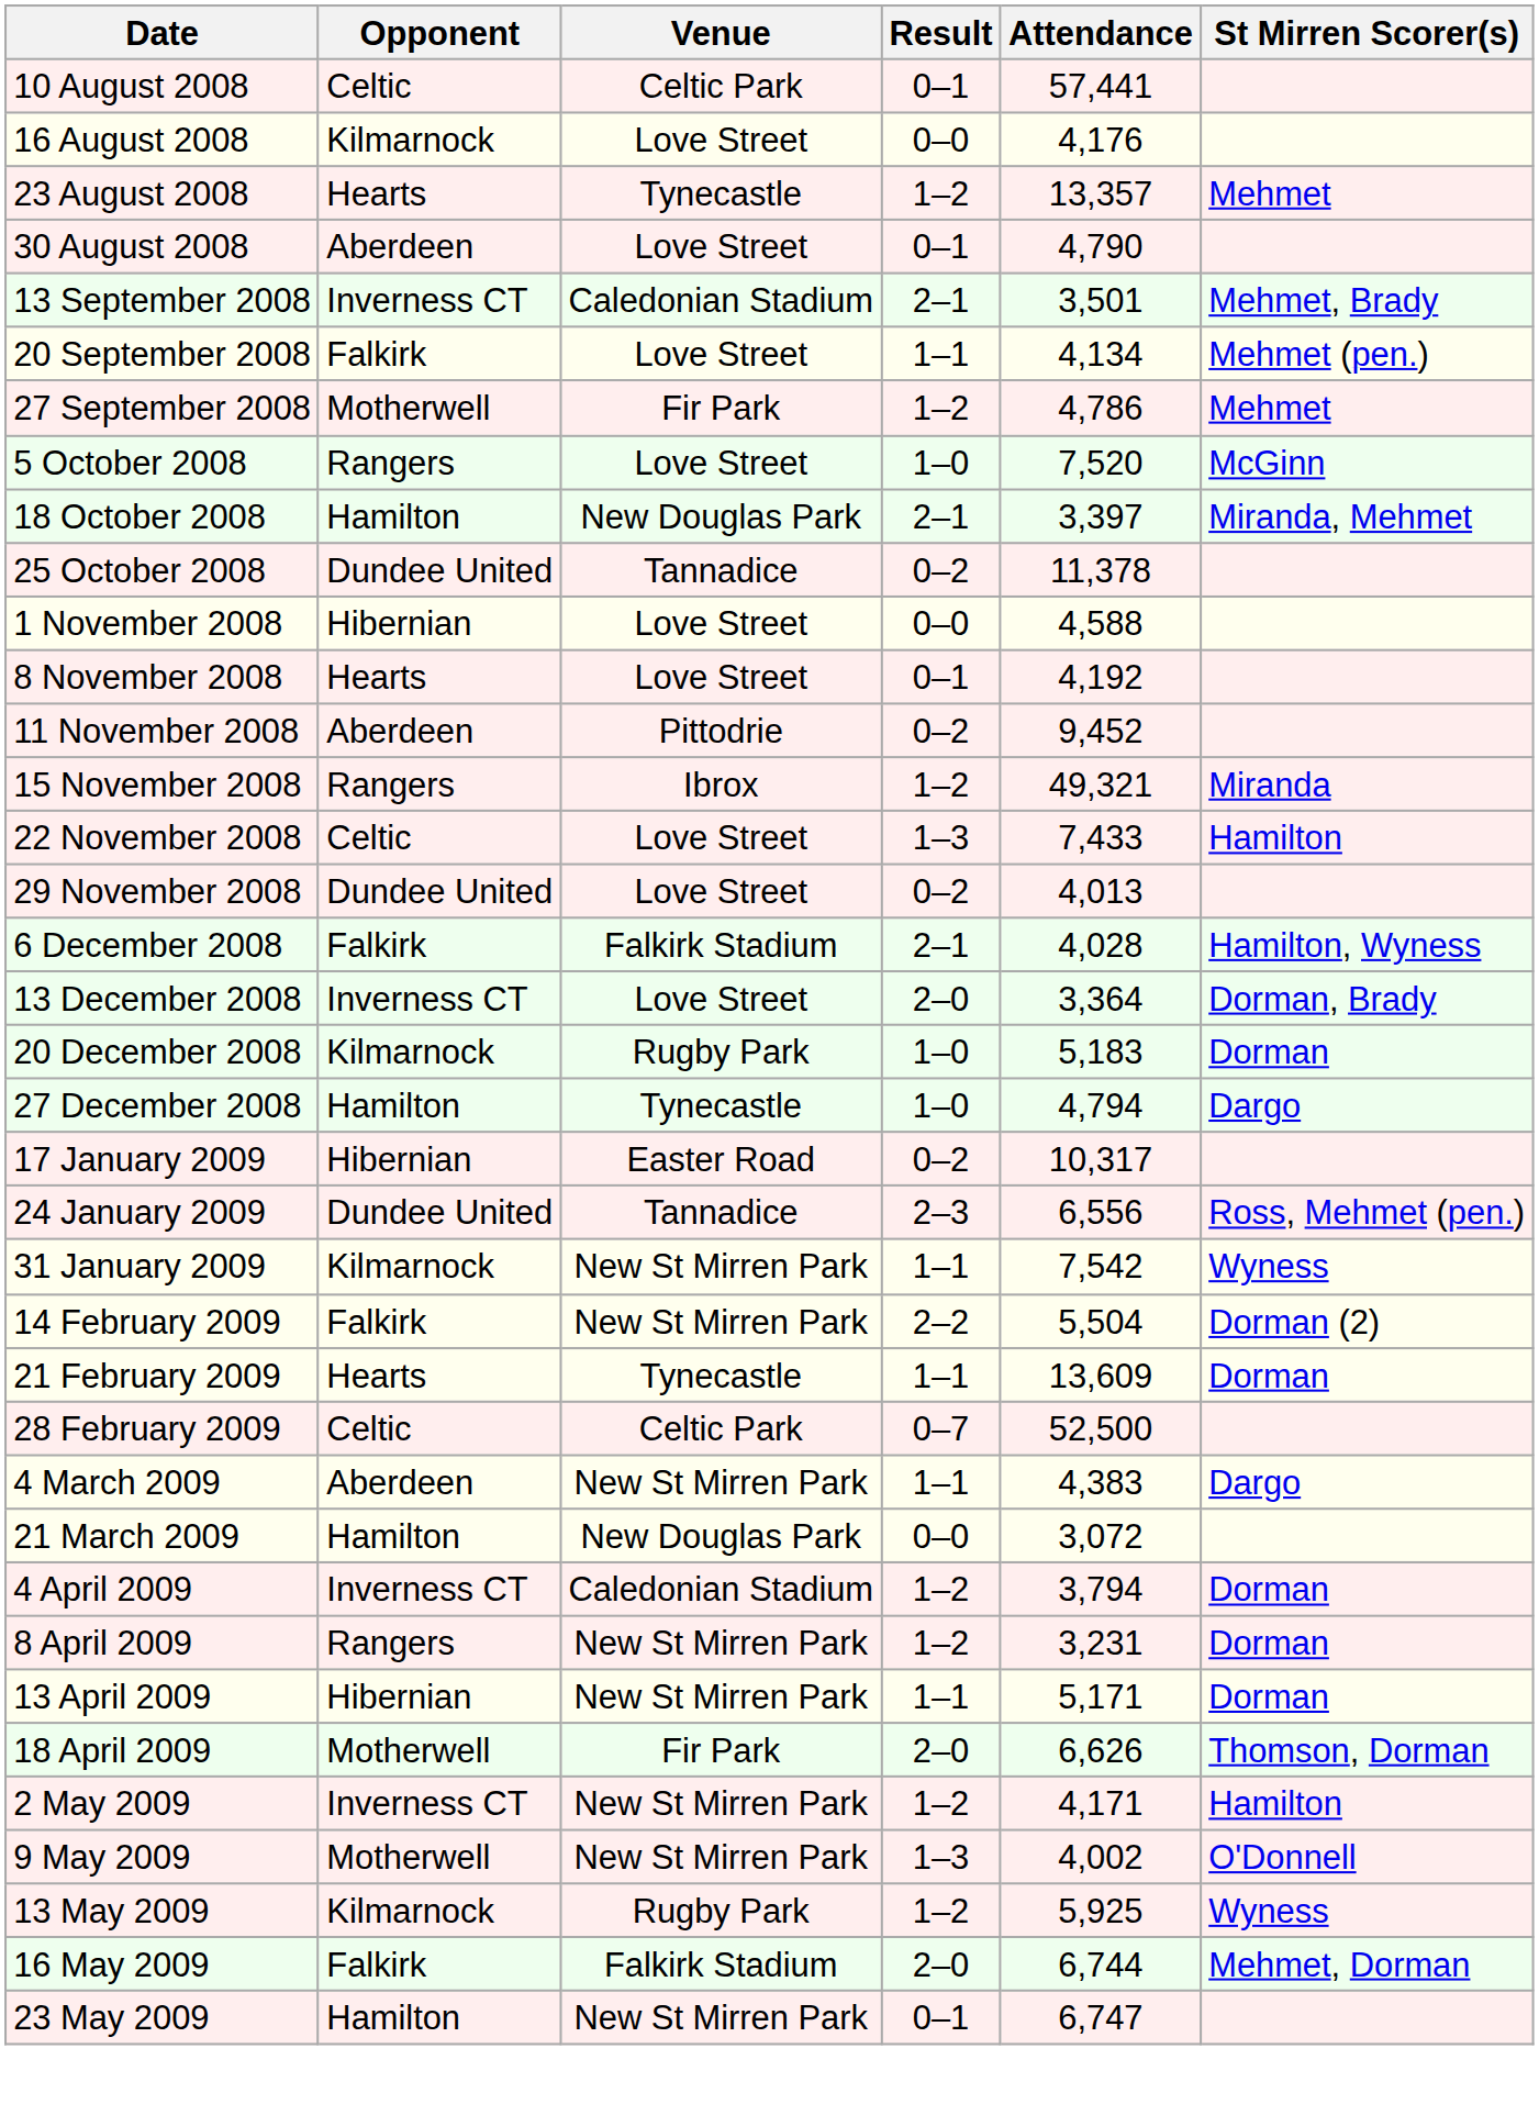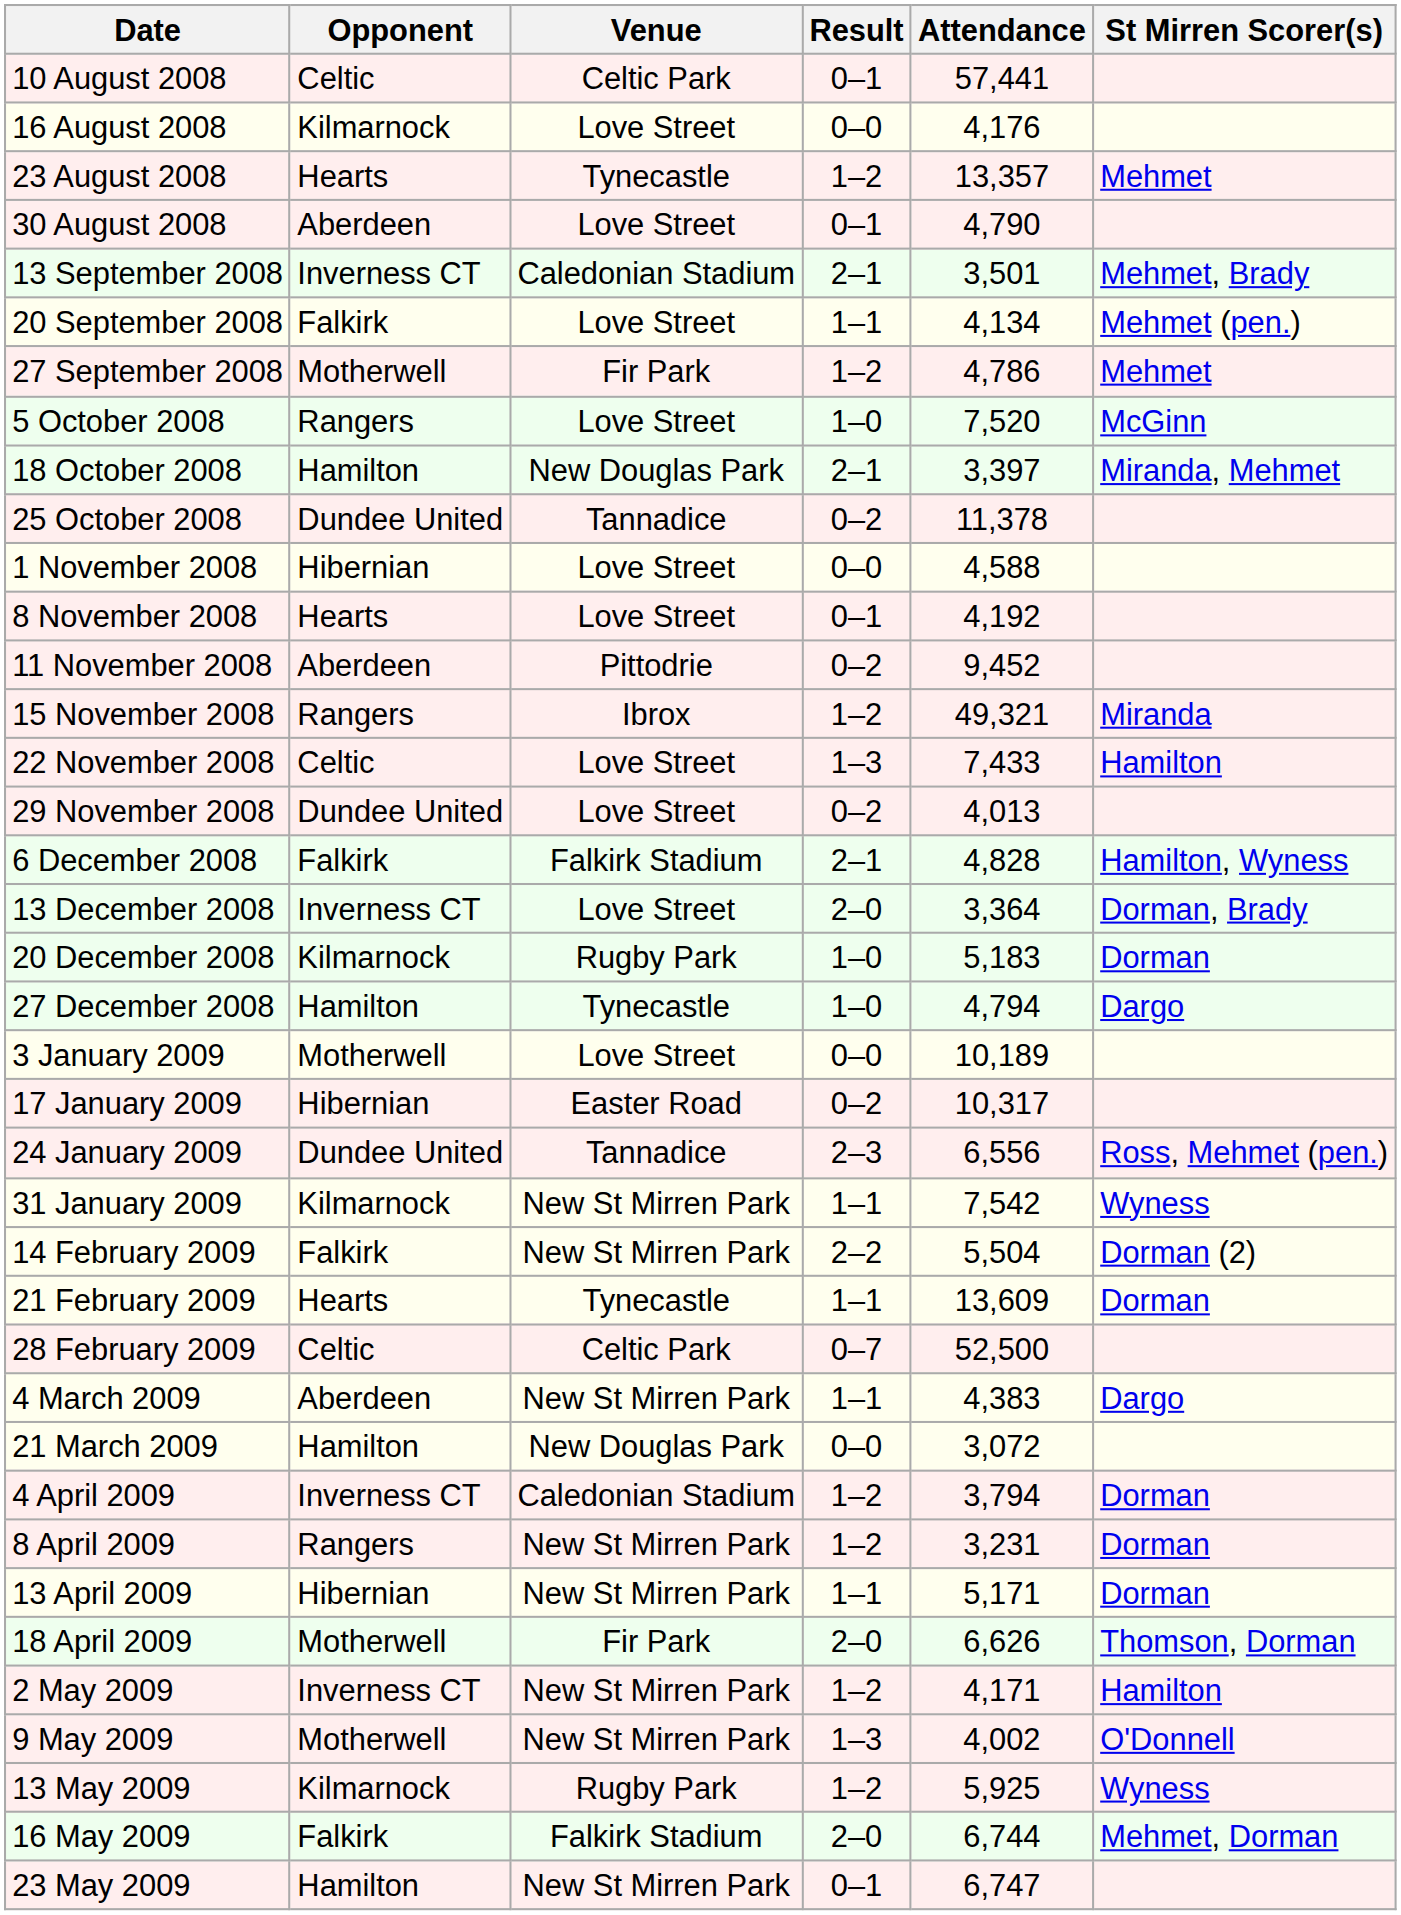6 December 2008 | Attendance: 4,028 -> 4,828
+ row: 3 January 2009 | Motherwell | Love Street | 0–0 | 10,189
